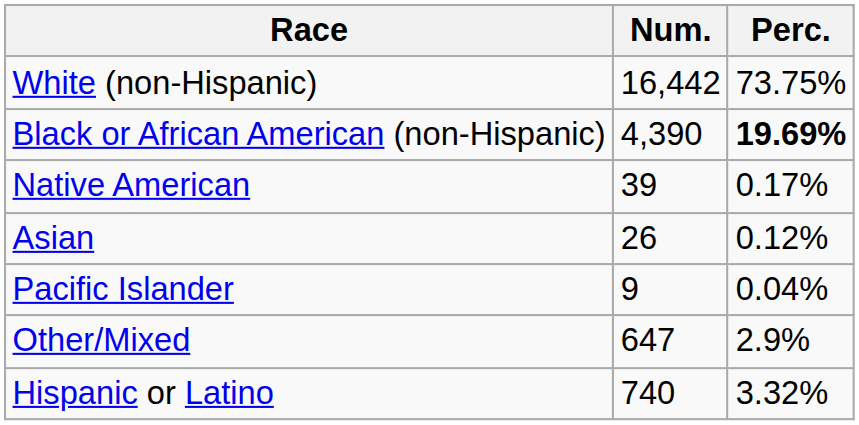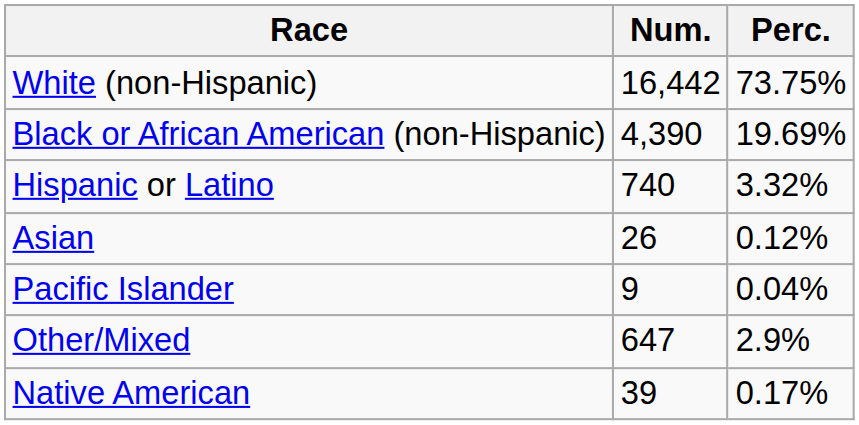Black or African American (non-Hispanic) | Perc.: bold -> normal
rows swapped: Native American <-> Hispanic or Latino
